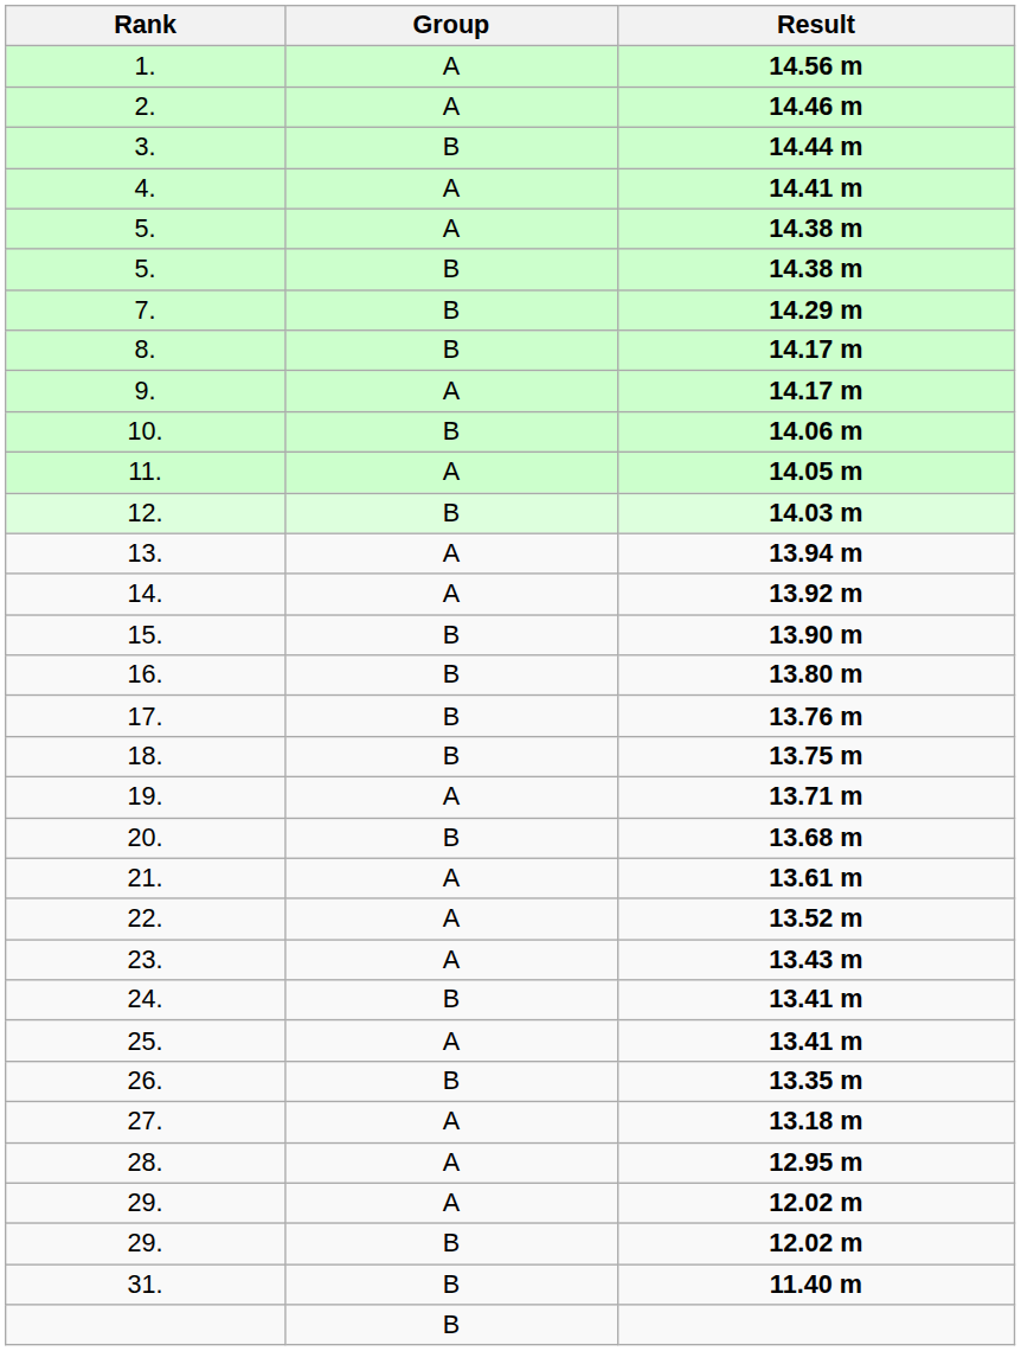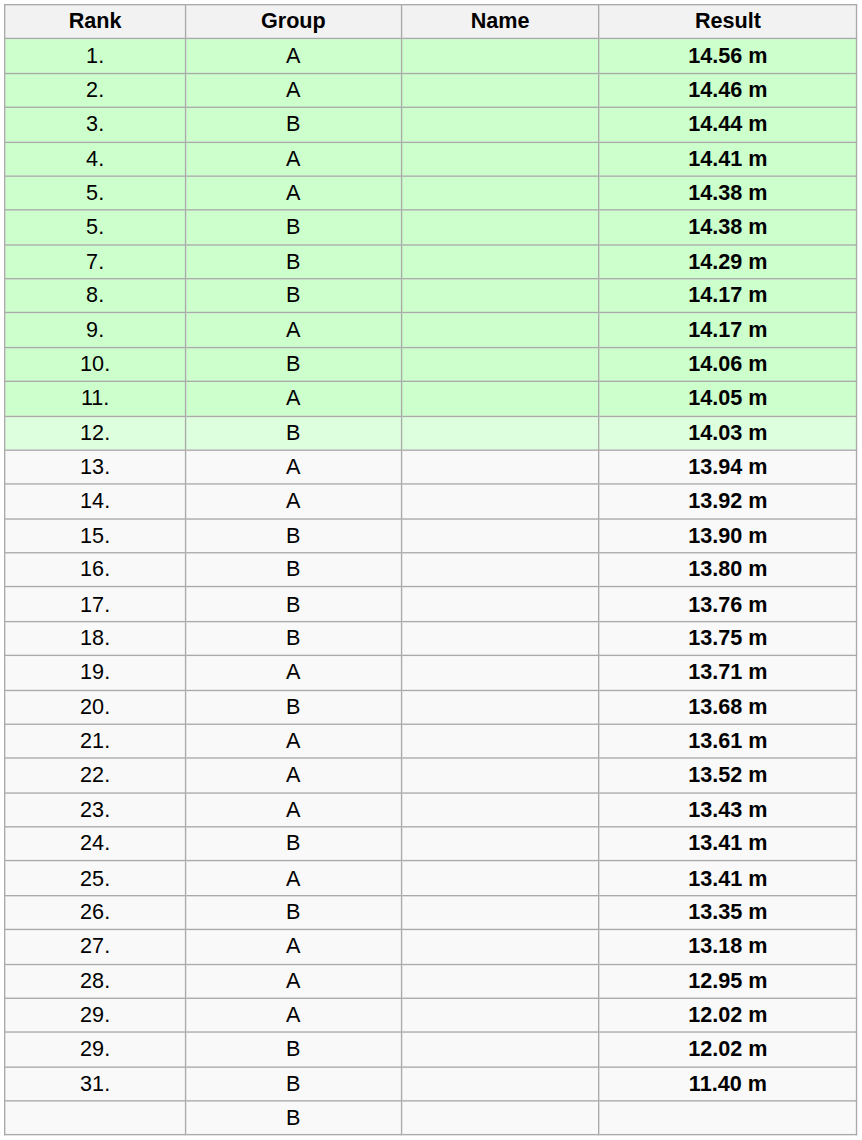+ column: Name
